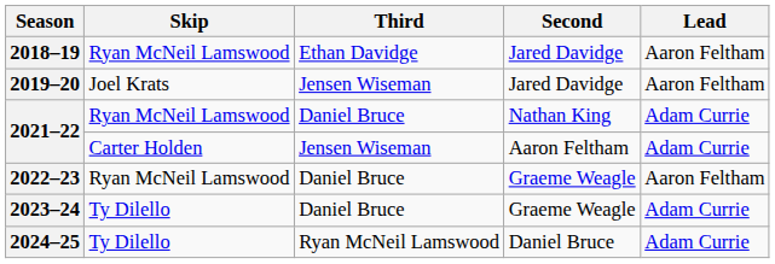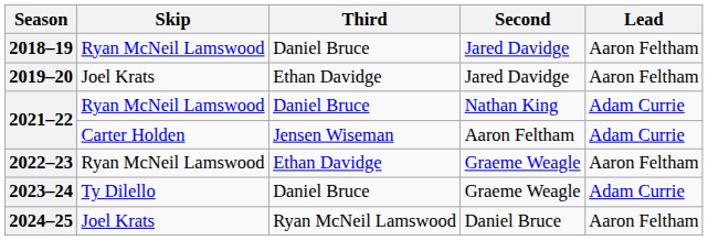2018–19 | Third: Ethan Davidge -> Daniel Bruce
2019–20 | Third: Jensen Wiseman -> Ethan Davidge
2022–23 | Third: Daniel Bruce -> Ethan Davidge
2024–25 | Skip: Ty Dilello -> Joel Krats
2024–25 | Lead: Adam Currie -> Aaron Feltham
